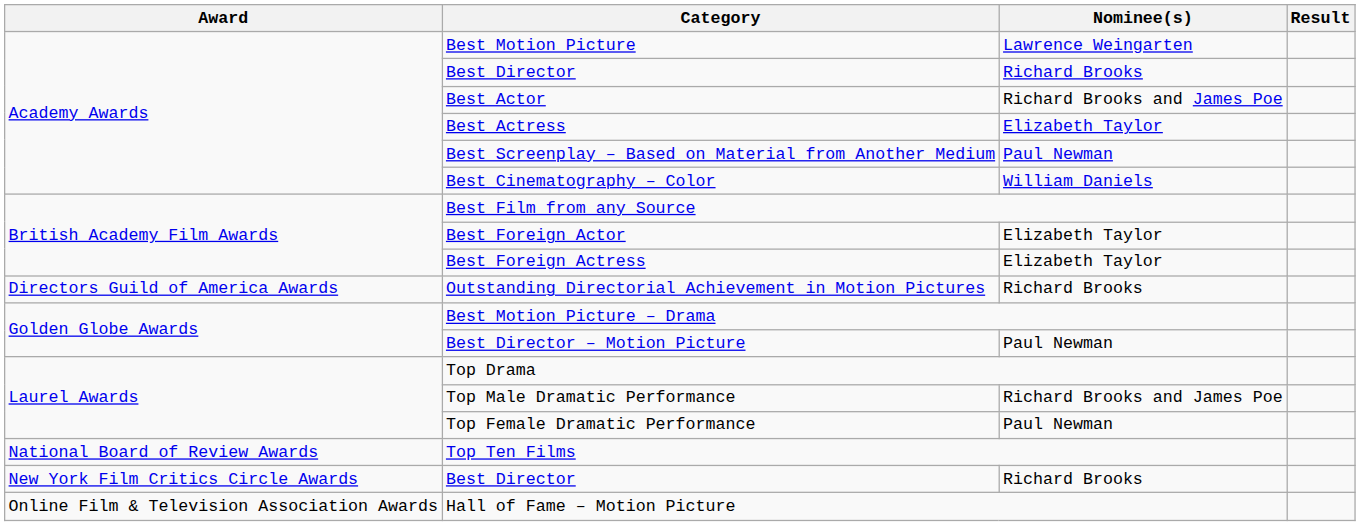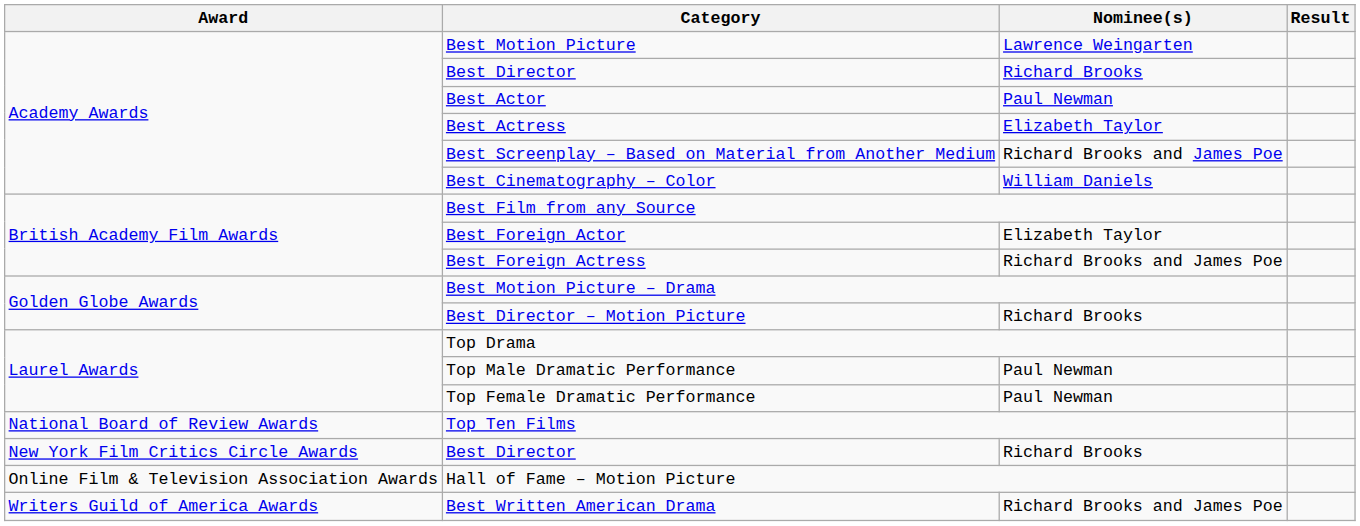Best Actor | Nominee(s): Richard Brooks and James Poe -> Paul Newman
Best Screenplay – Based on Material from Another Medium | Nominee(s): Paul Newman -> Richard Brooks and James Poe
Best Foreign Actress | Nominee(s): Elizabeth Taylor -> Richard Brooks and James Poe
- row: Directors Guild of America Awards | Outstanding Directorial Achievement in Motion Pictures | Richard Brooks
Best Director – Motion Picture | Nominee(s): Paul Newman -> Richard Brooks
Top Male Dramatic Performance | Nominee(s): Richard Brooks and James Poe -> Paul Newman
+ row: Writers Guild of America Awards | Best Written American Drama | Richard Brooks and James Poe
